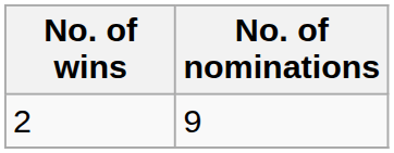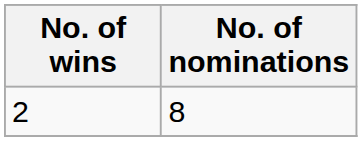2 | No. of nominations: 9 -> 8
